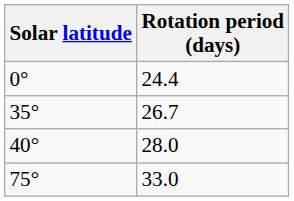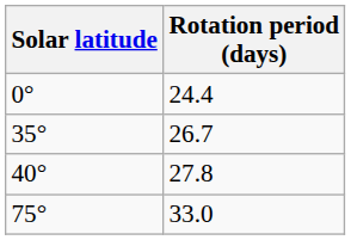40° | Rotation period (days): 28.0 -> 27.8
